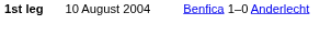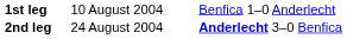+ row: 2nd leg | 24 August 2004 | Anderlecht 3–0 Benfica
